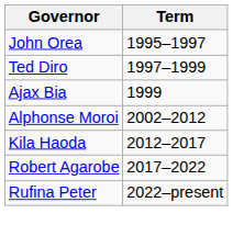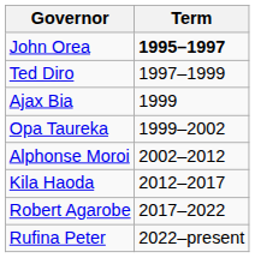John Orea | Term: normal -> bold
+ row: Opa Taureka | 1999–2002
